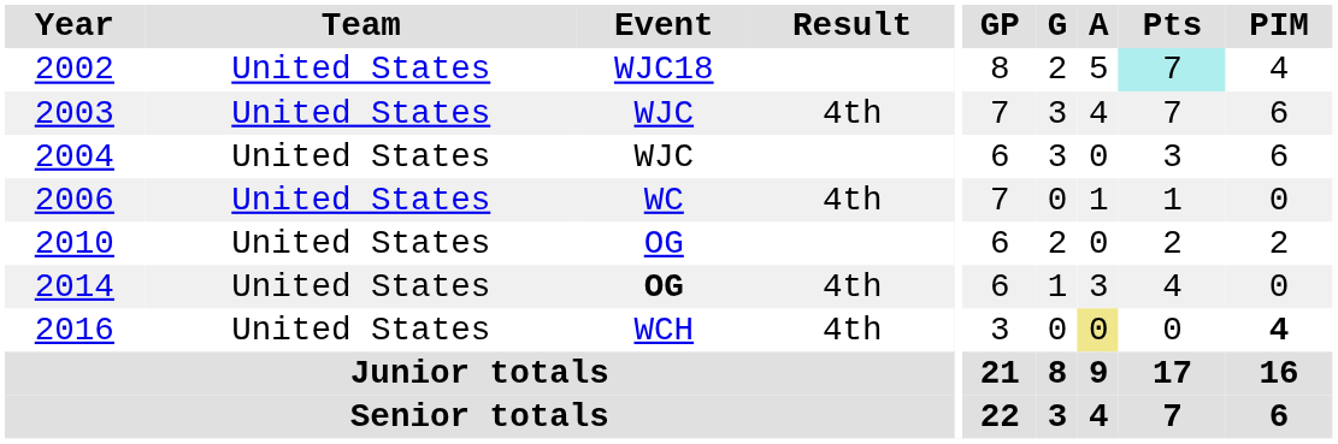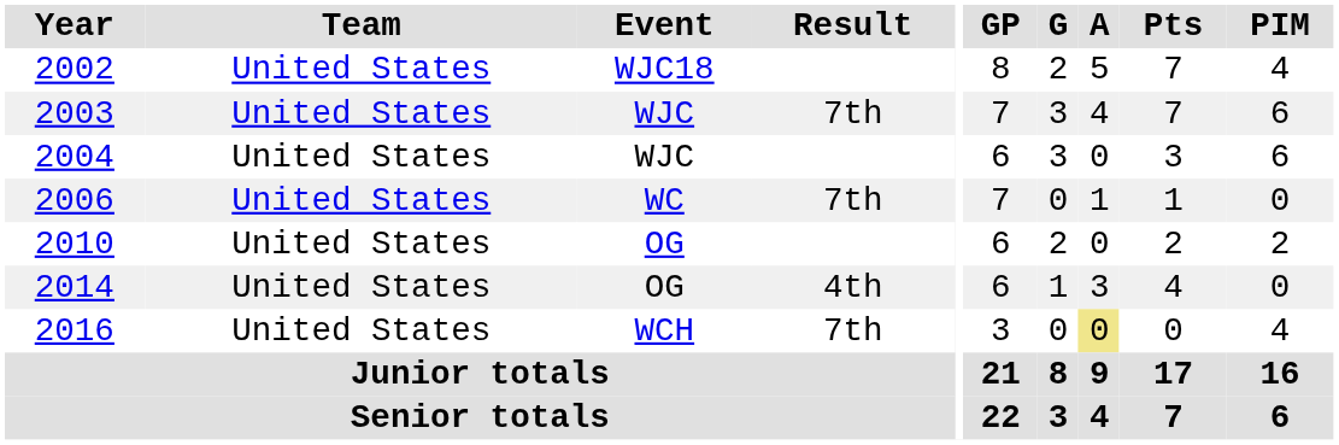2002 | Pts: paleturquoise background -> no background
2003 | Result: 4th -> 7th
2006 | Result: 4th -> 7th
2014 | Event: bold -> normal
2016 | Result: 4th -> 7th
2016 | PIM: bold -> normal
